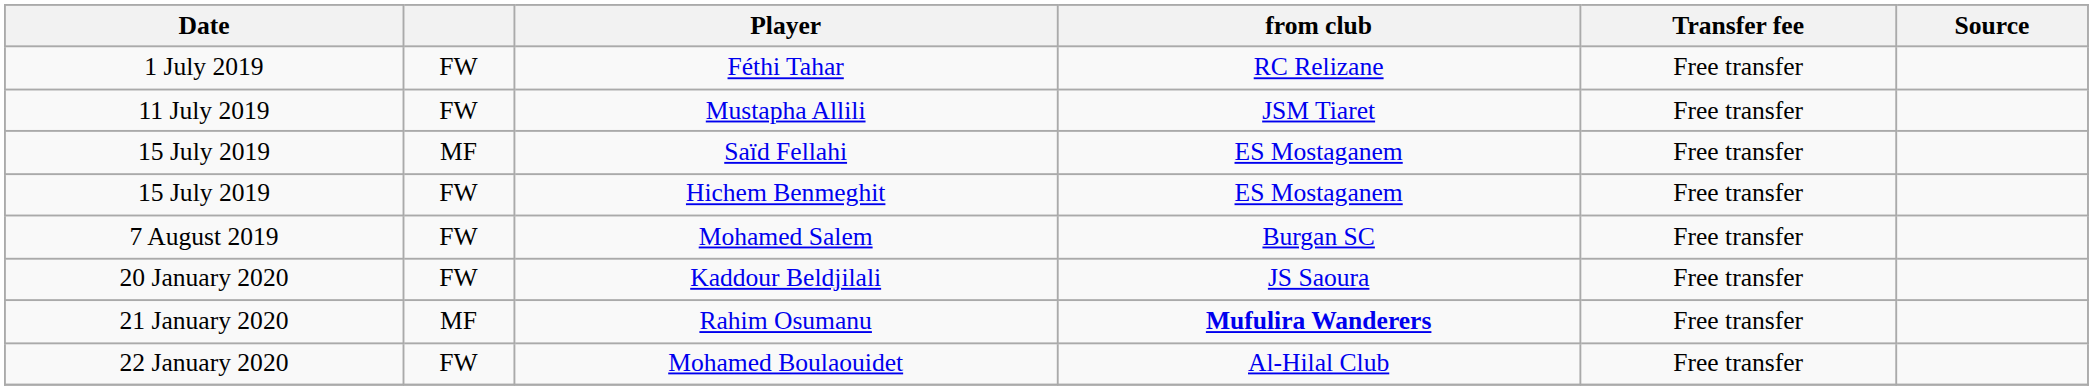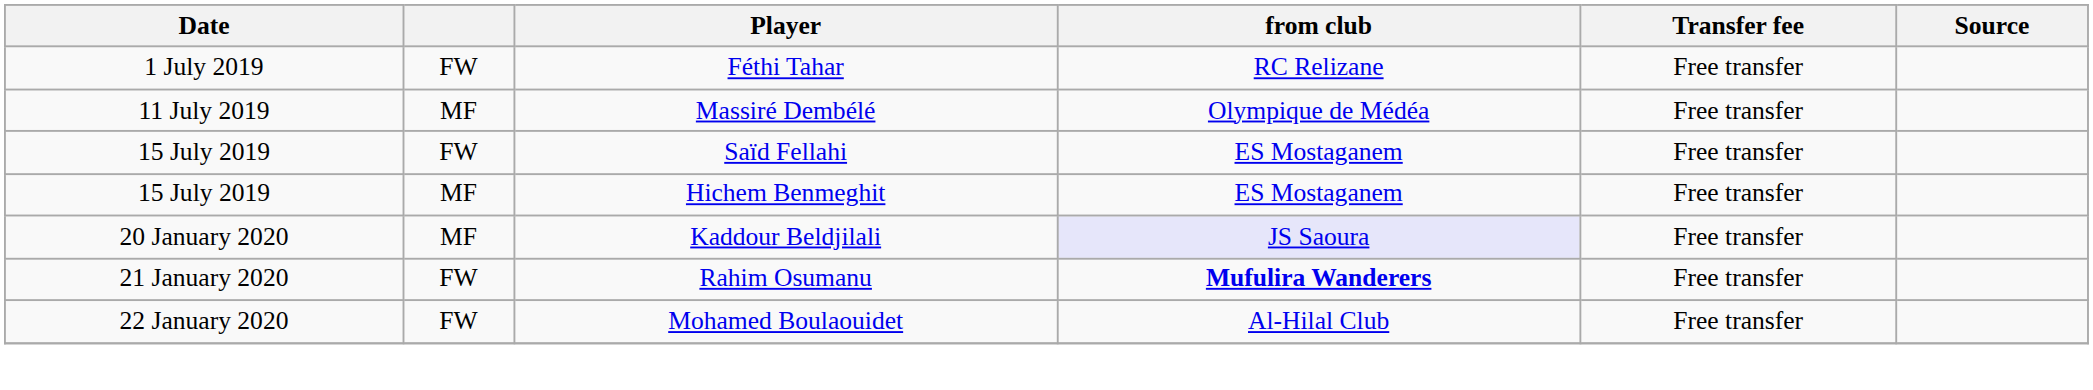+ row: 11 July 2019 | MF | Massiré Dembélé | Olympique de Médéa | Free transfer
- row: 11 July 2019 | FW | Mustapha Allili | JSM Tiaret | Free transfer
Saïd Fellahi | column 2: MF -> FW
Hichem Benmeghit | column 2: FW -> MF
- row: 7 August 2019 | FW | Mohamed Salem | Burgan SC | Free transfer
Kaddour Beldjilali | column 2: FW -> MF
Kaddour Beldjilali | from club: no background -> lavender background
Rahim Osumanu | column 2: MF -> FW
